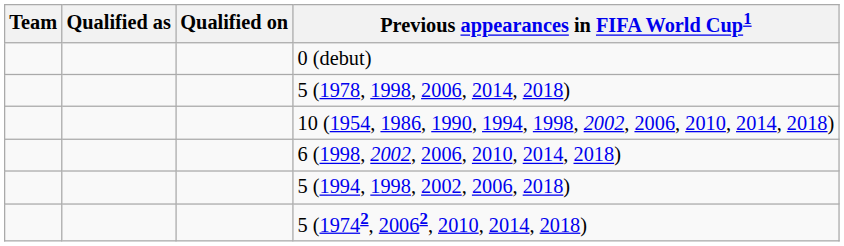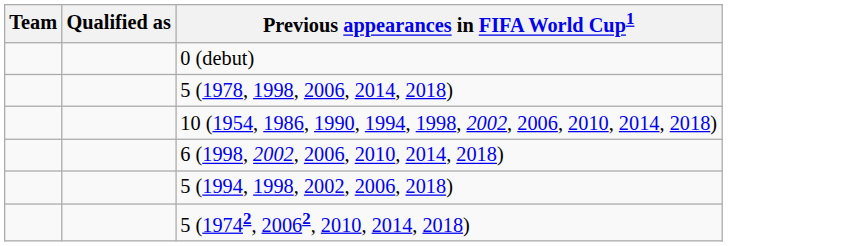- column: Qualified on
